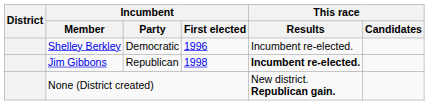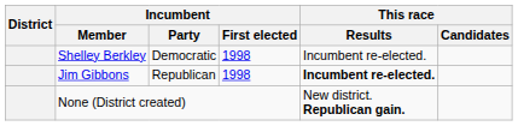Shelley Berkley | Incumbent / First elected: 1996 -> 1998
